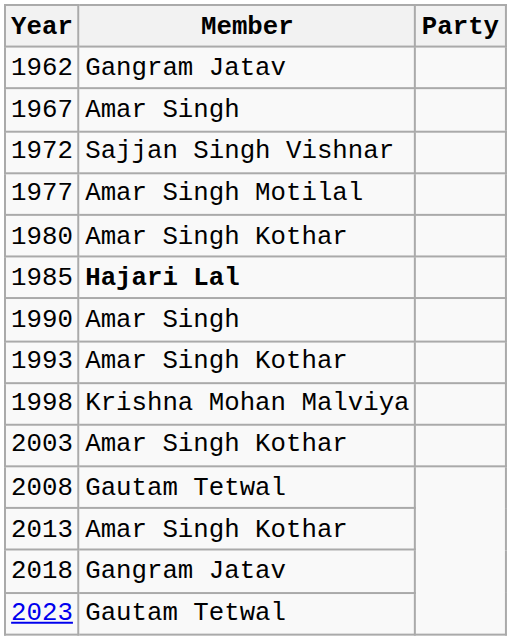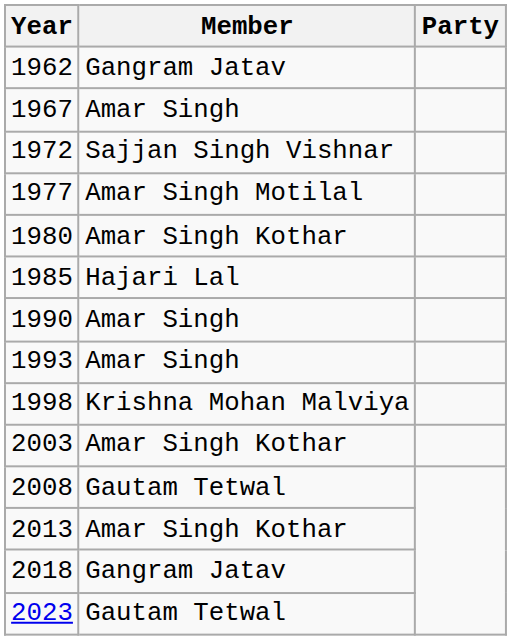1985 | Member: bold -> normal
1993 | Member: Amar Singh Kothar -> Amar Singh
